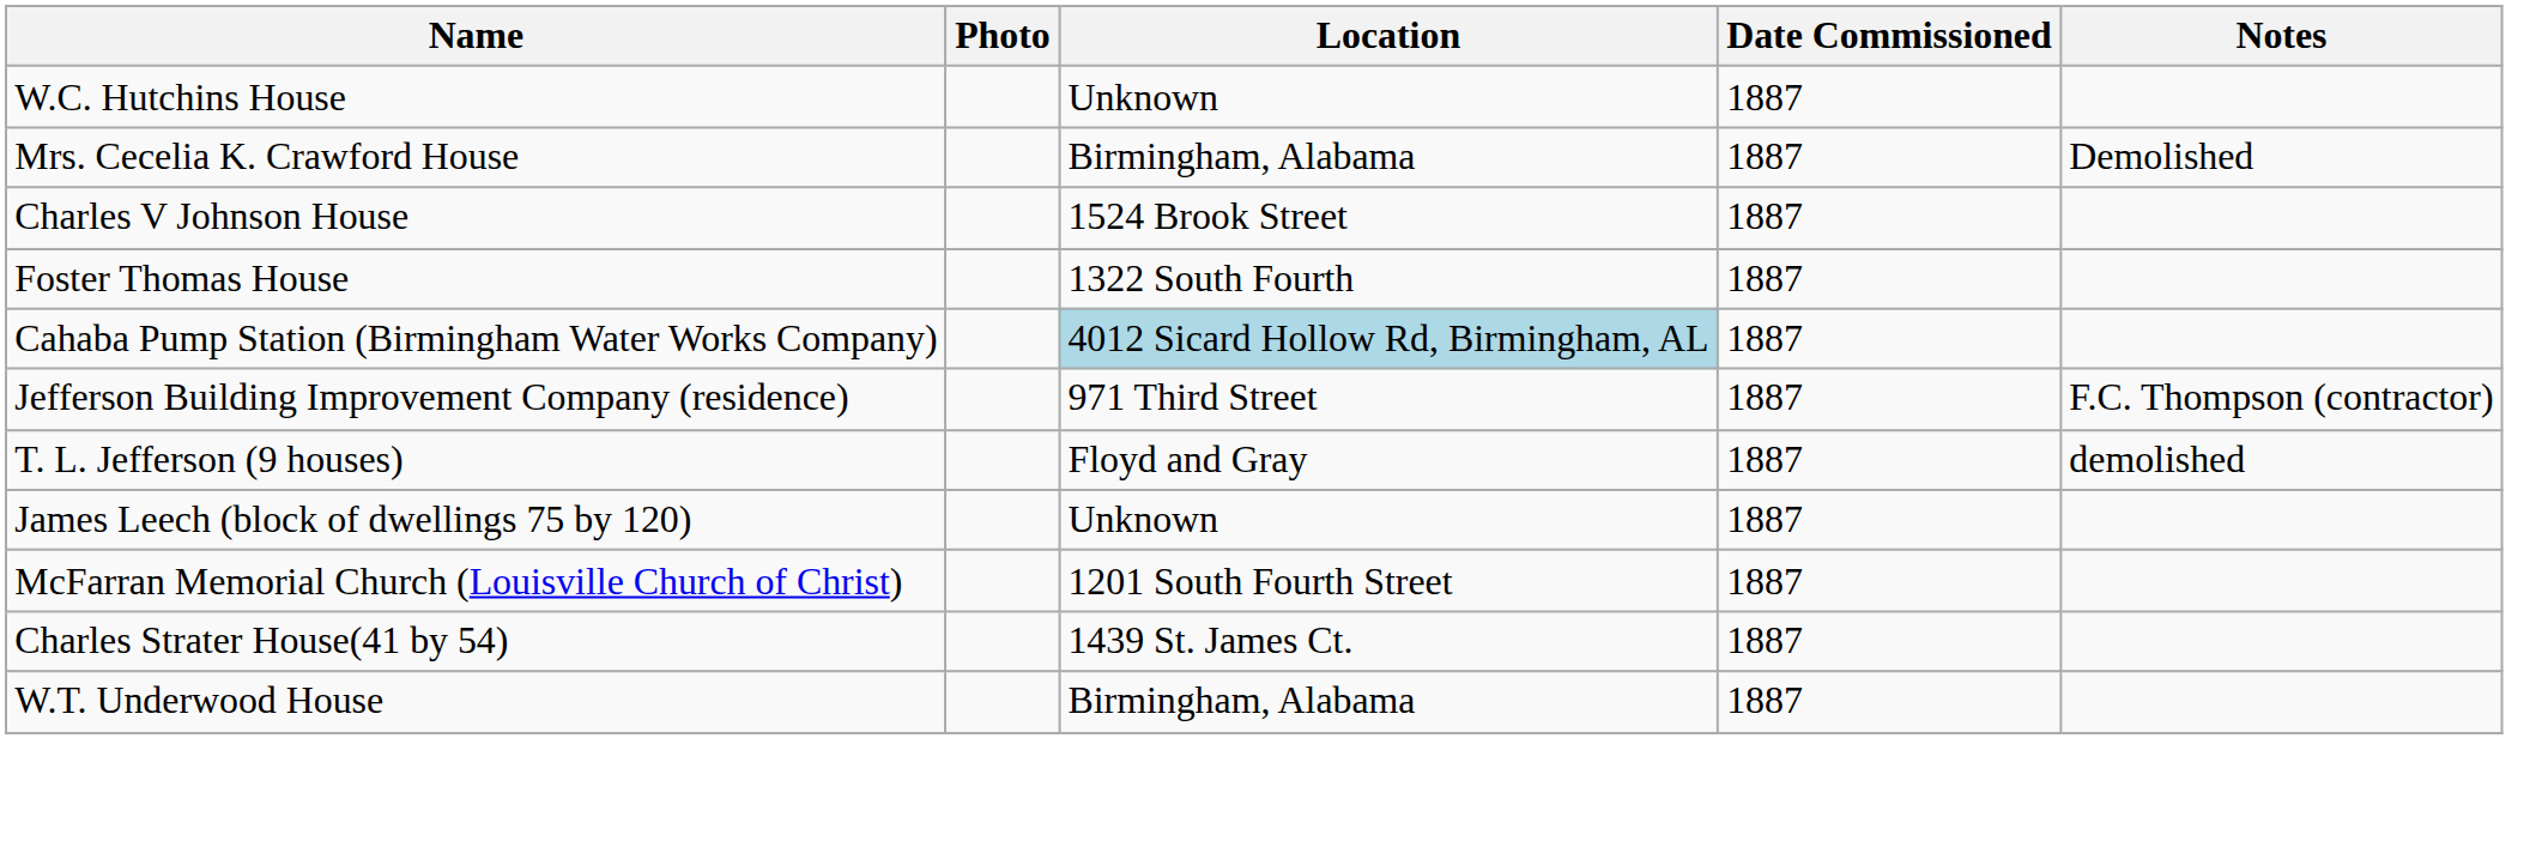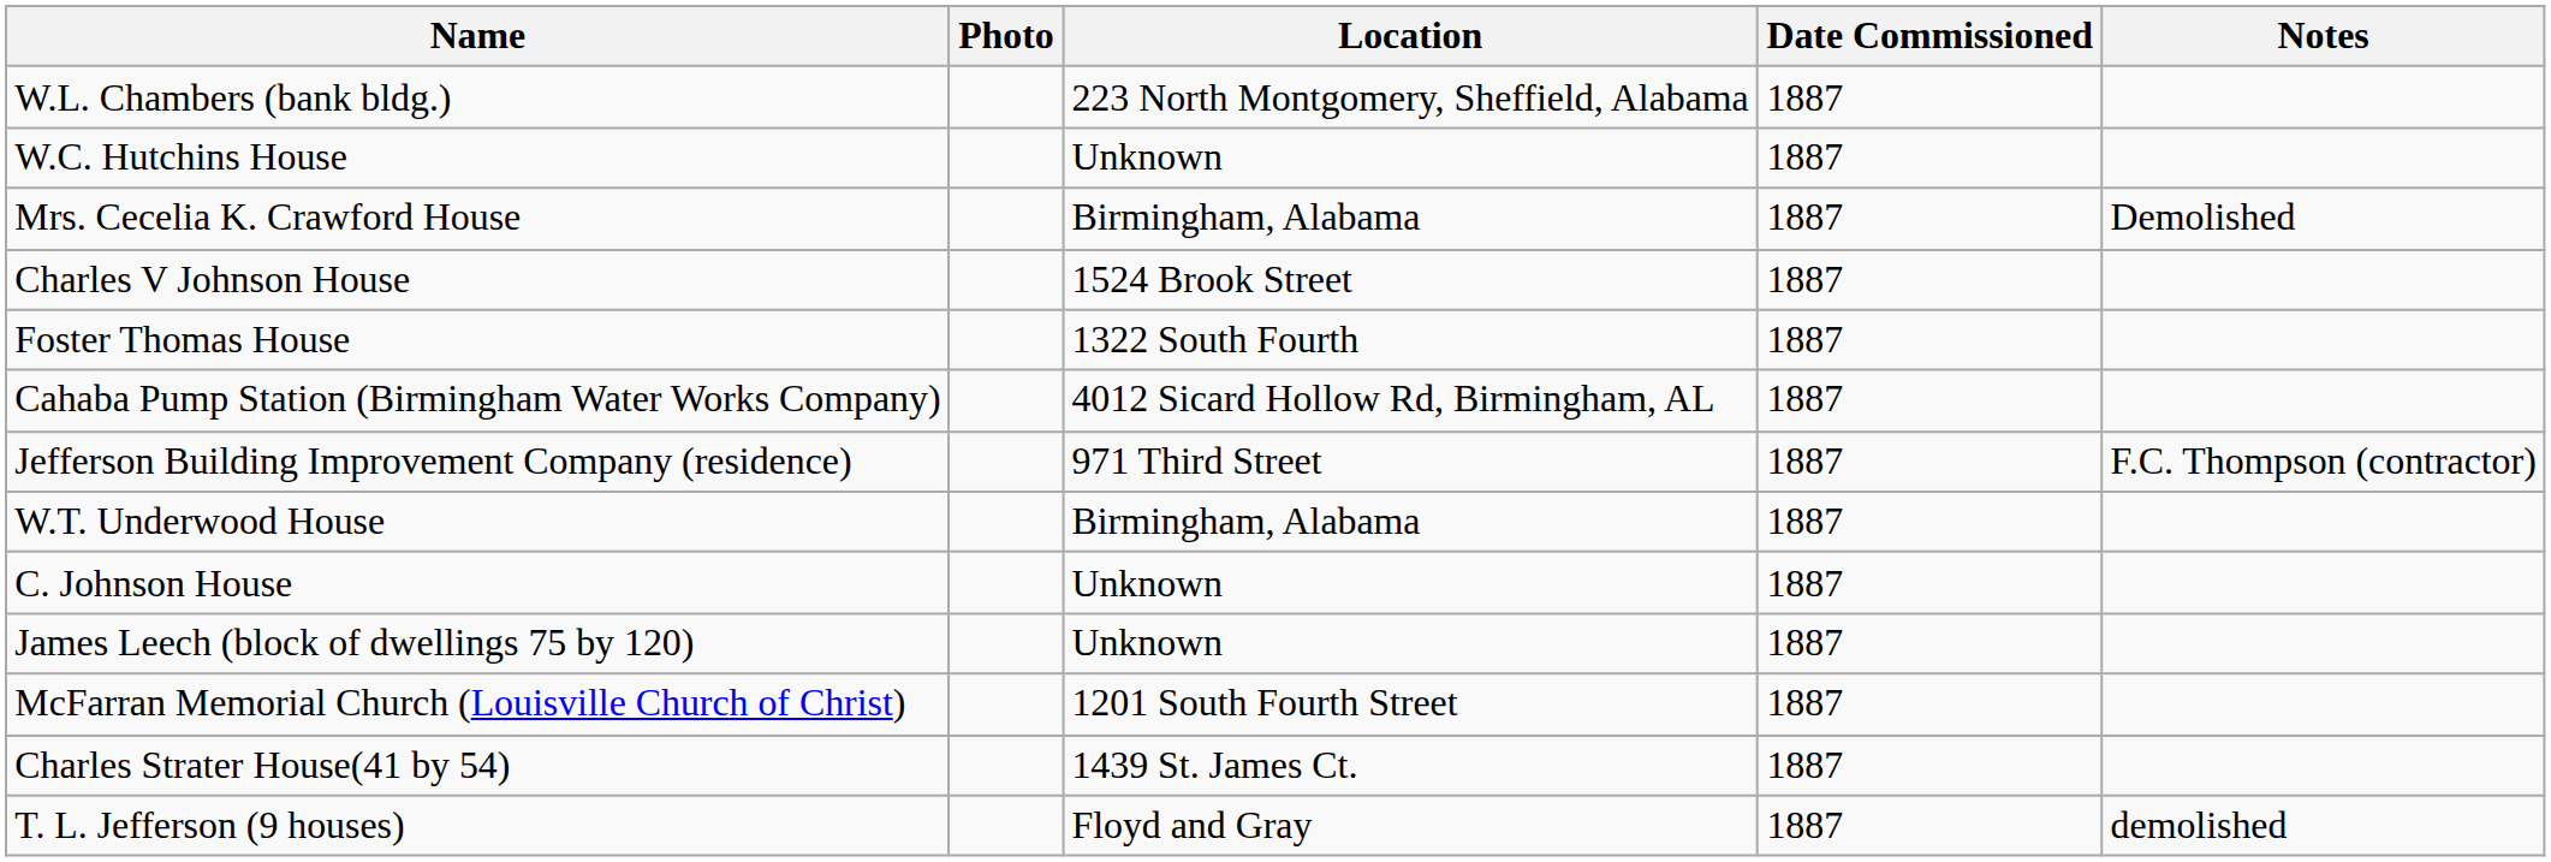+ row: W.L. Chambers (bank bldg.) | 223 North Montgomery, Sheffield, Alabama | 1887
Cahaba Pump Station (Birmingham Water Works Company) | Location: lightblue background -> no background
rows swapped: T. L. Jefferson (9 houses) <-> W.T. Underwood House
+ row: C. Johnson House | Unknown | 1887
